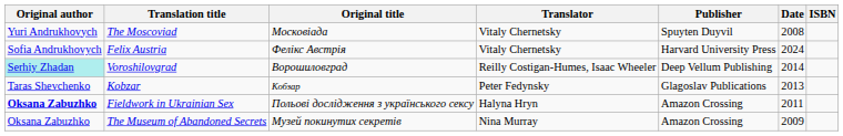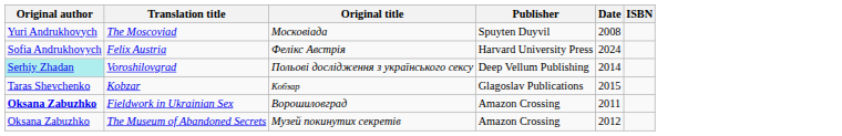- column: Translator | Vitaly Chernetsky | Vitaly Chernetsky | Reilly Costigan-Humes, Isaac Wheeler | Peter Fedynsky | Halyna Hryn | Nina Murray
Voroshilovgrad | Original title: Ворошиловград -> Польові дослідження з українського сексу
Kobzar | Date: 2013 -> 2015
Fieldwork in Ukrainian Sex | Original title: Польові дослідження з українського сексу -> Ворошиловград
The Museum of Abandoned Secrets | Date: 2009 -> 2012
